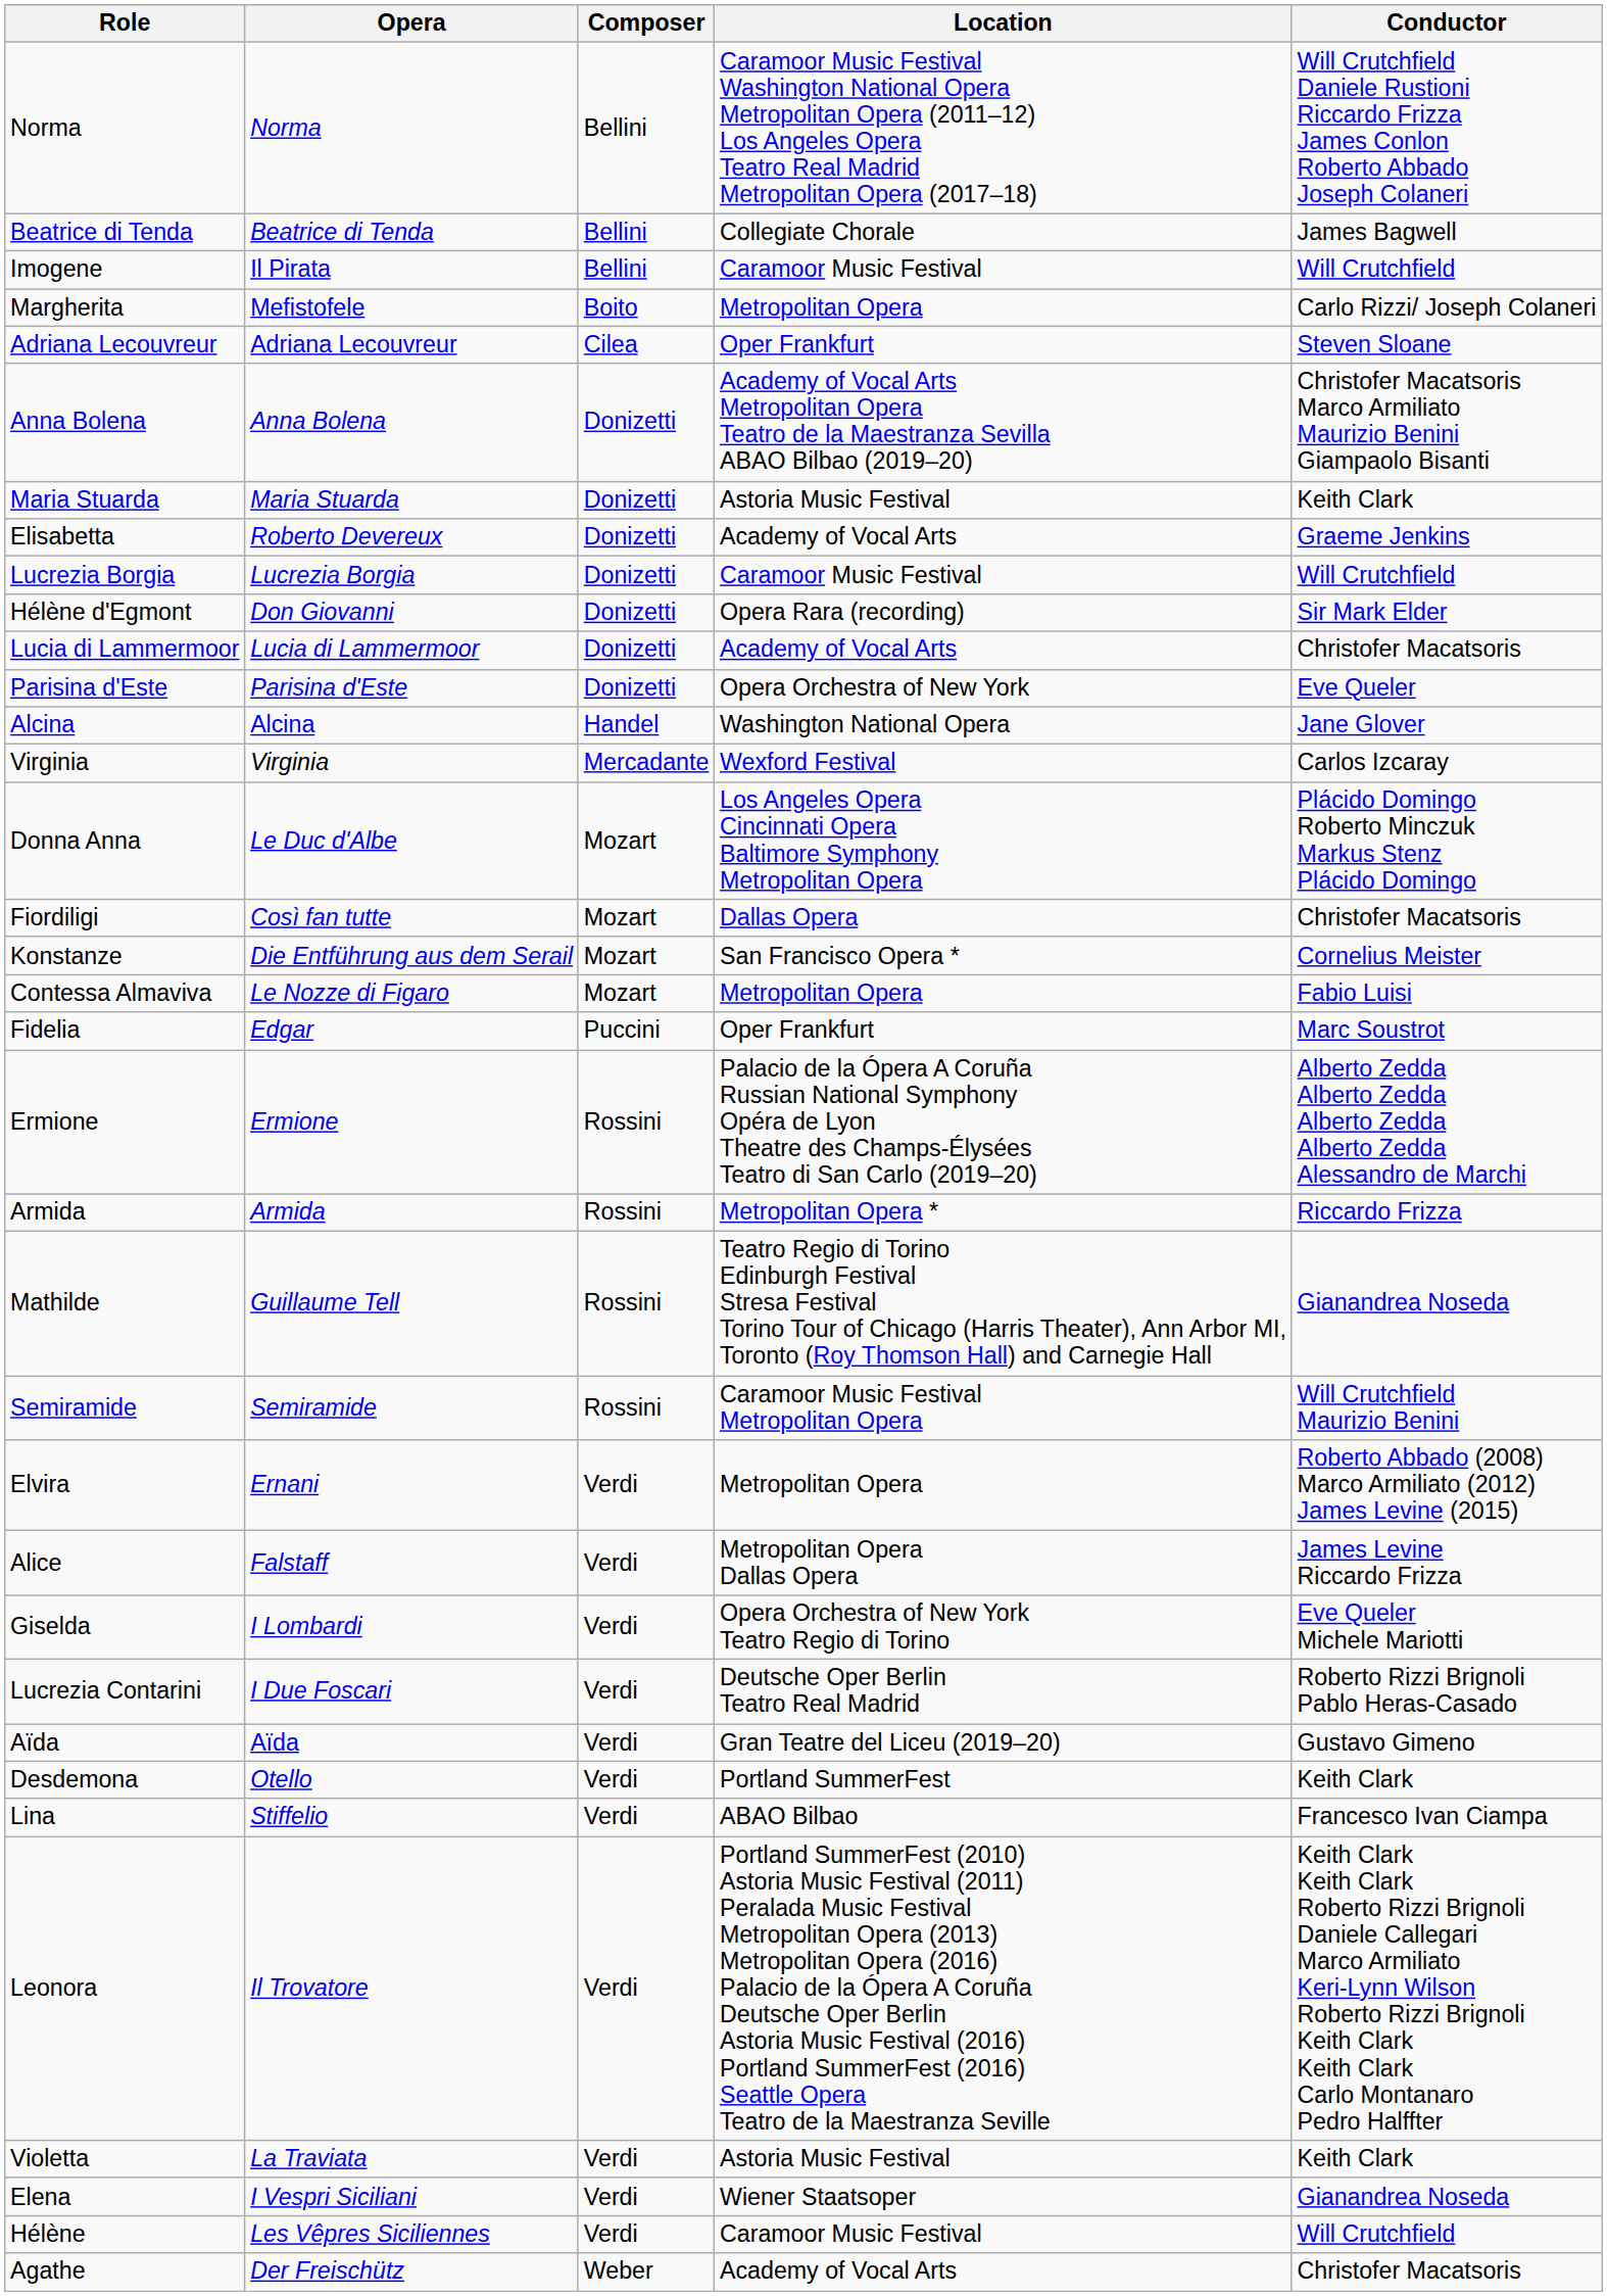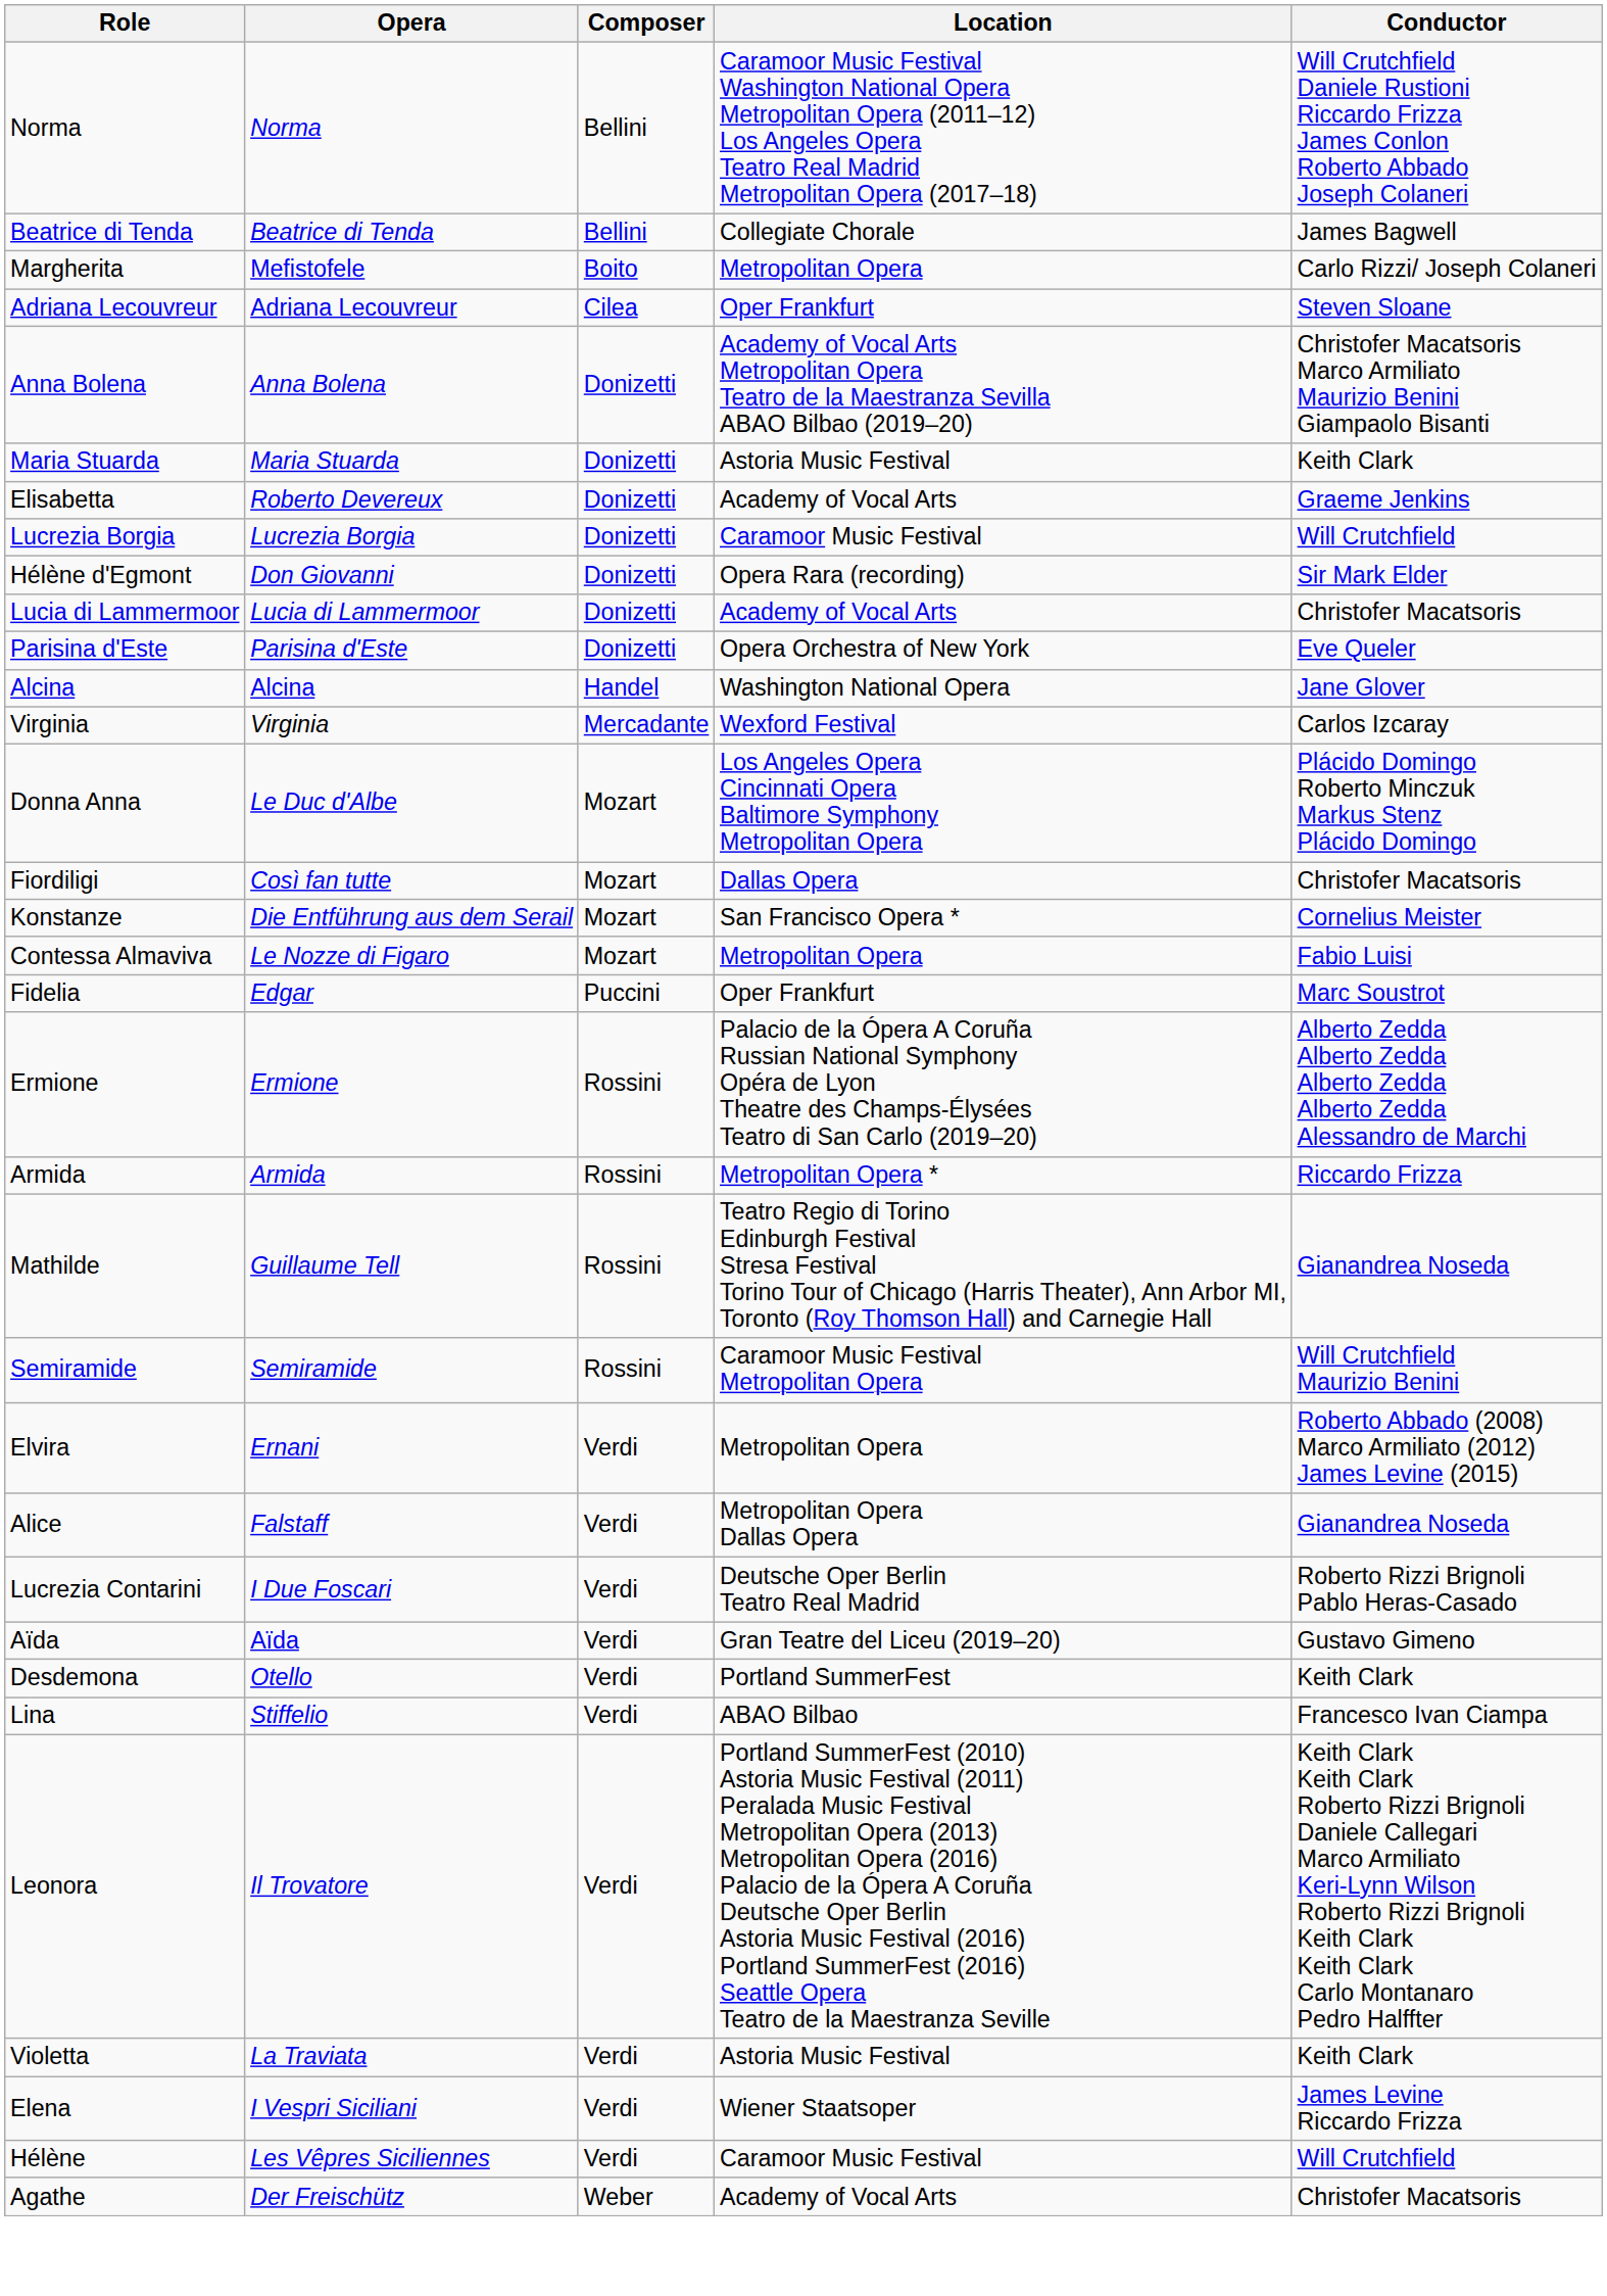- row: Imogene | Il Pirata | Bellini | Caramoor Music Festival | Will Crutchfield
Alice | Conductor: James Levine Riccardo Frizza -> Gianandrea Noseda
- row: Giselda | I Lombardi | Verdi | Opera Orchestra of New York Teatro Regio di Torino | Eve Queler Michele Mariotti
Elena | Conductor: Gianandrea Noseda -> James Levine Riccardo Frizza
